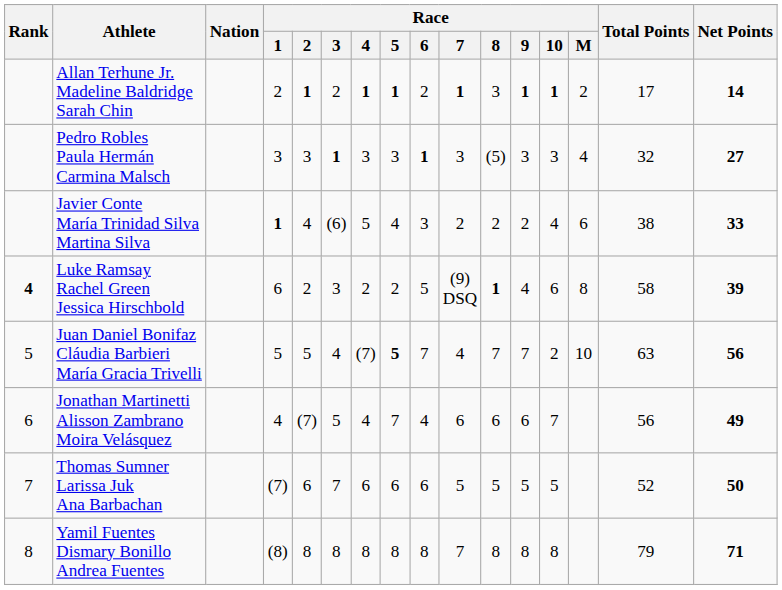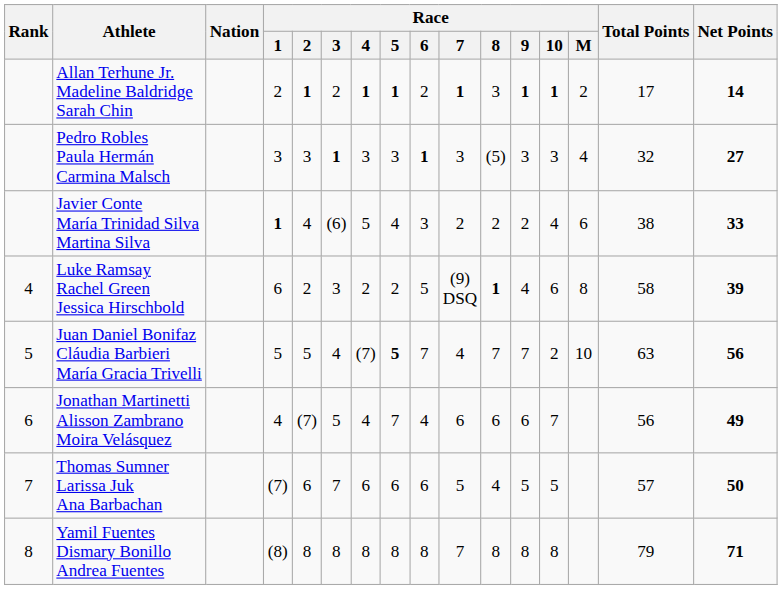Luke Ramsay Rachel Green Jessica Hirschbold | Rank: bold -> normal
Thomas Sumner Larissa Juk Ana Barbachan | Race / 8: 5 -> 4
Thomas Sumner Larissa Juk Ana Barbachan | Total Points: 52 -> 57
